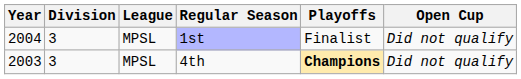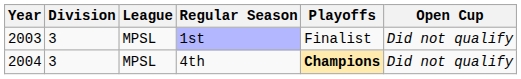1st | Year: 2004 -> 2003
4th | Year: 2003 -> 2004
